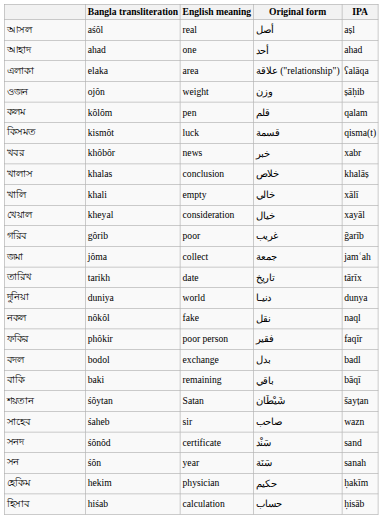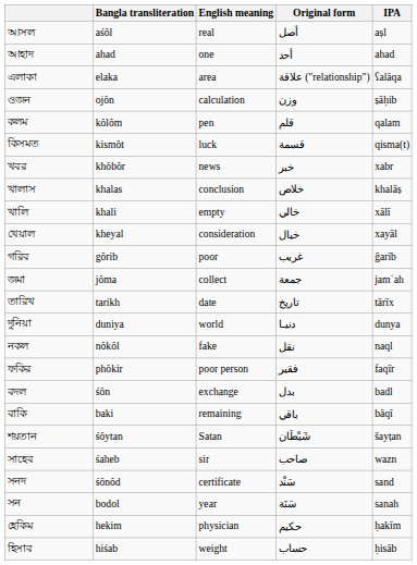ওজন | English meaning: weight -> calculation
বদল | Bangla transliteration: bodol -> śôn
সন | Bangla transliteration: śôn -> bodol
হিসাব | English meaning: calculation -> weight
